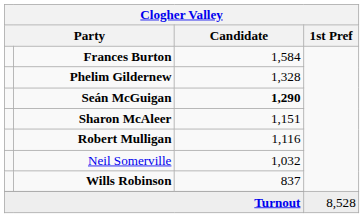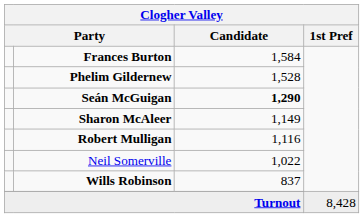Phelim Gildernew | Candidate: 1,328 -> 1,528
Sharon McAleer | Candidate: 1,151 -> 1,149
Neil Somerville | Candidate: 1,032 -> 1,022
Turnout | 1st Pref: 8,528 -> 8,428
